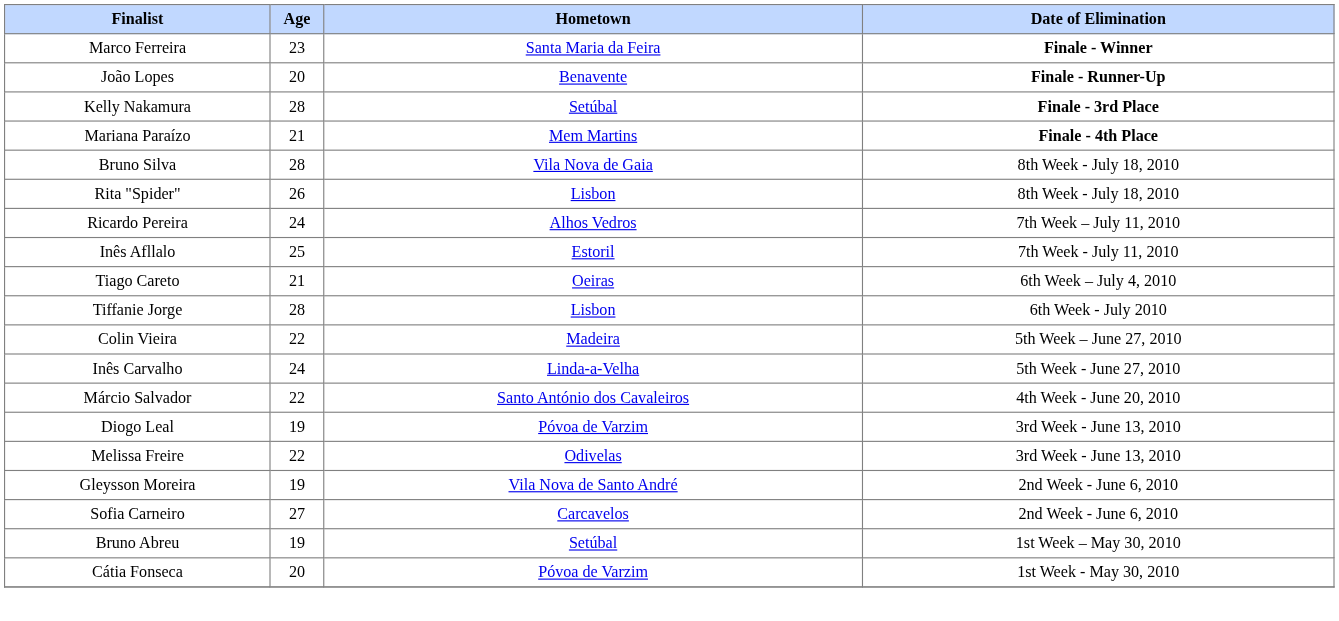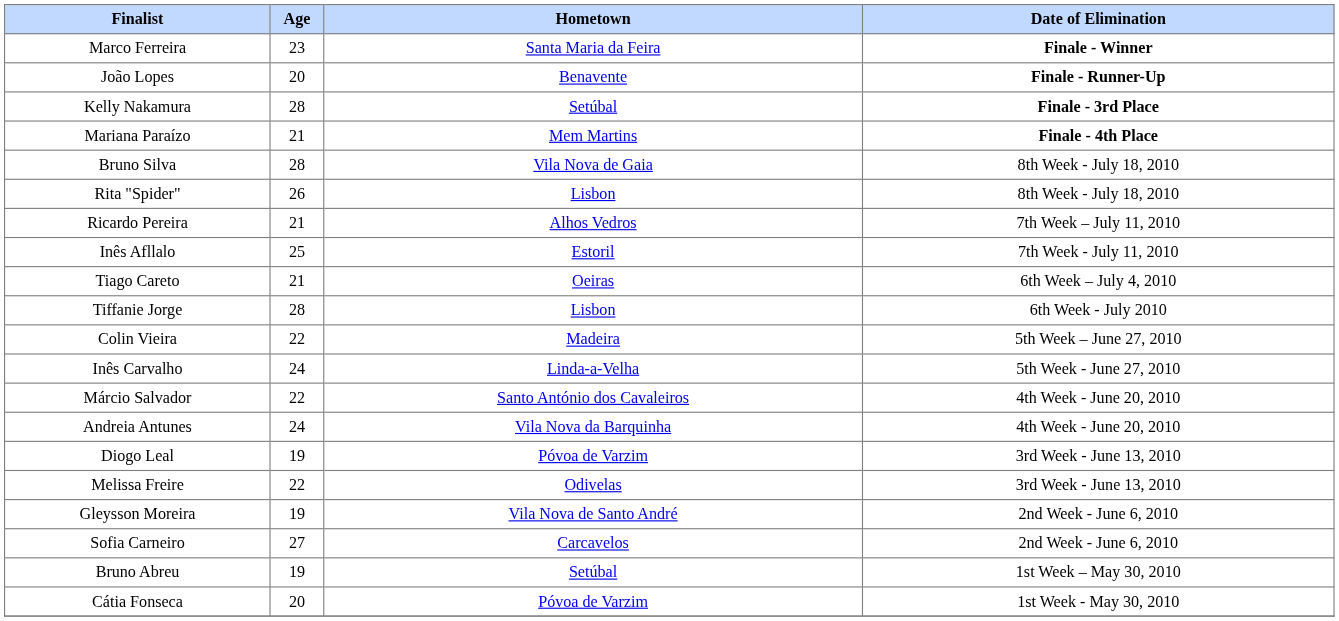Ricardo Pereira | Age: 24 -> 21
+ row: Andreia Antunes | 24 | Vila Nova da Barquinha | 4th Week - June 20, 2010
